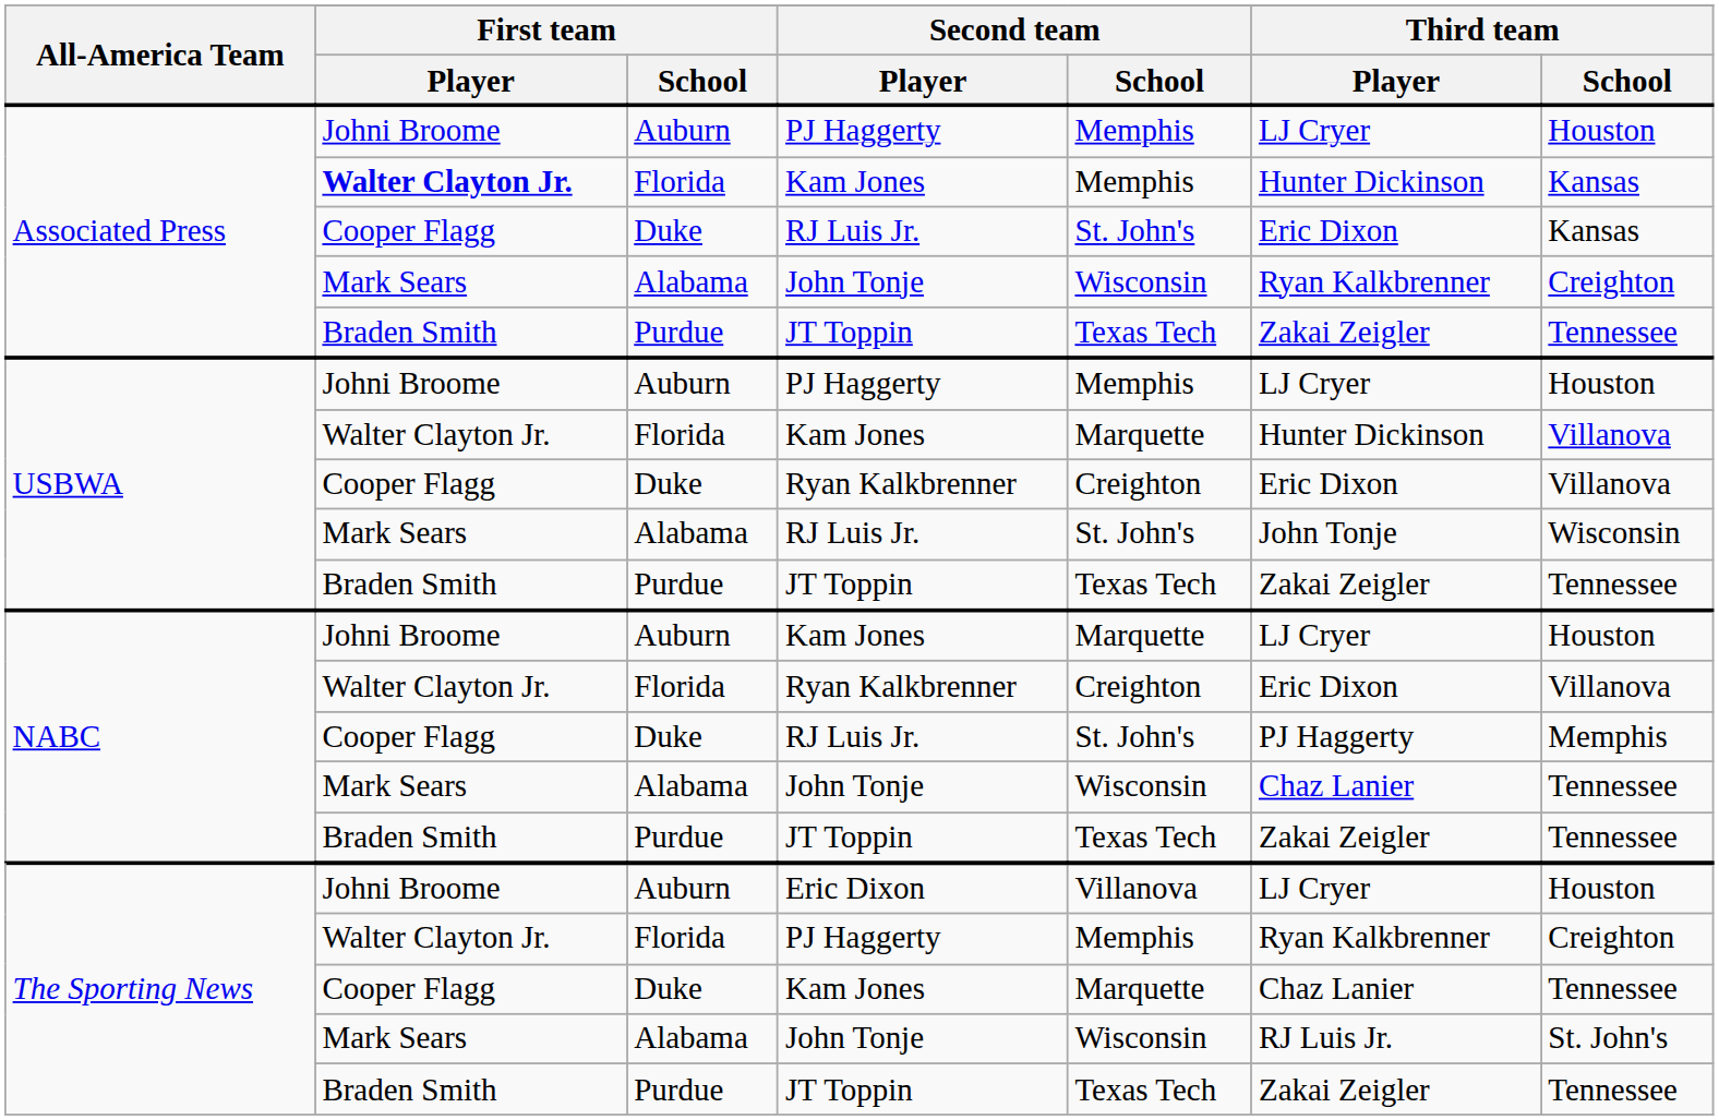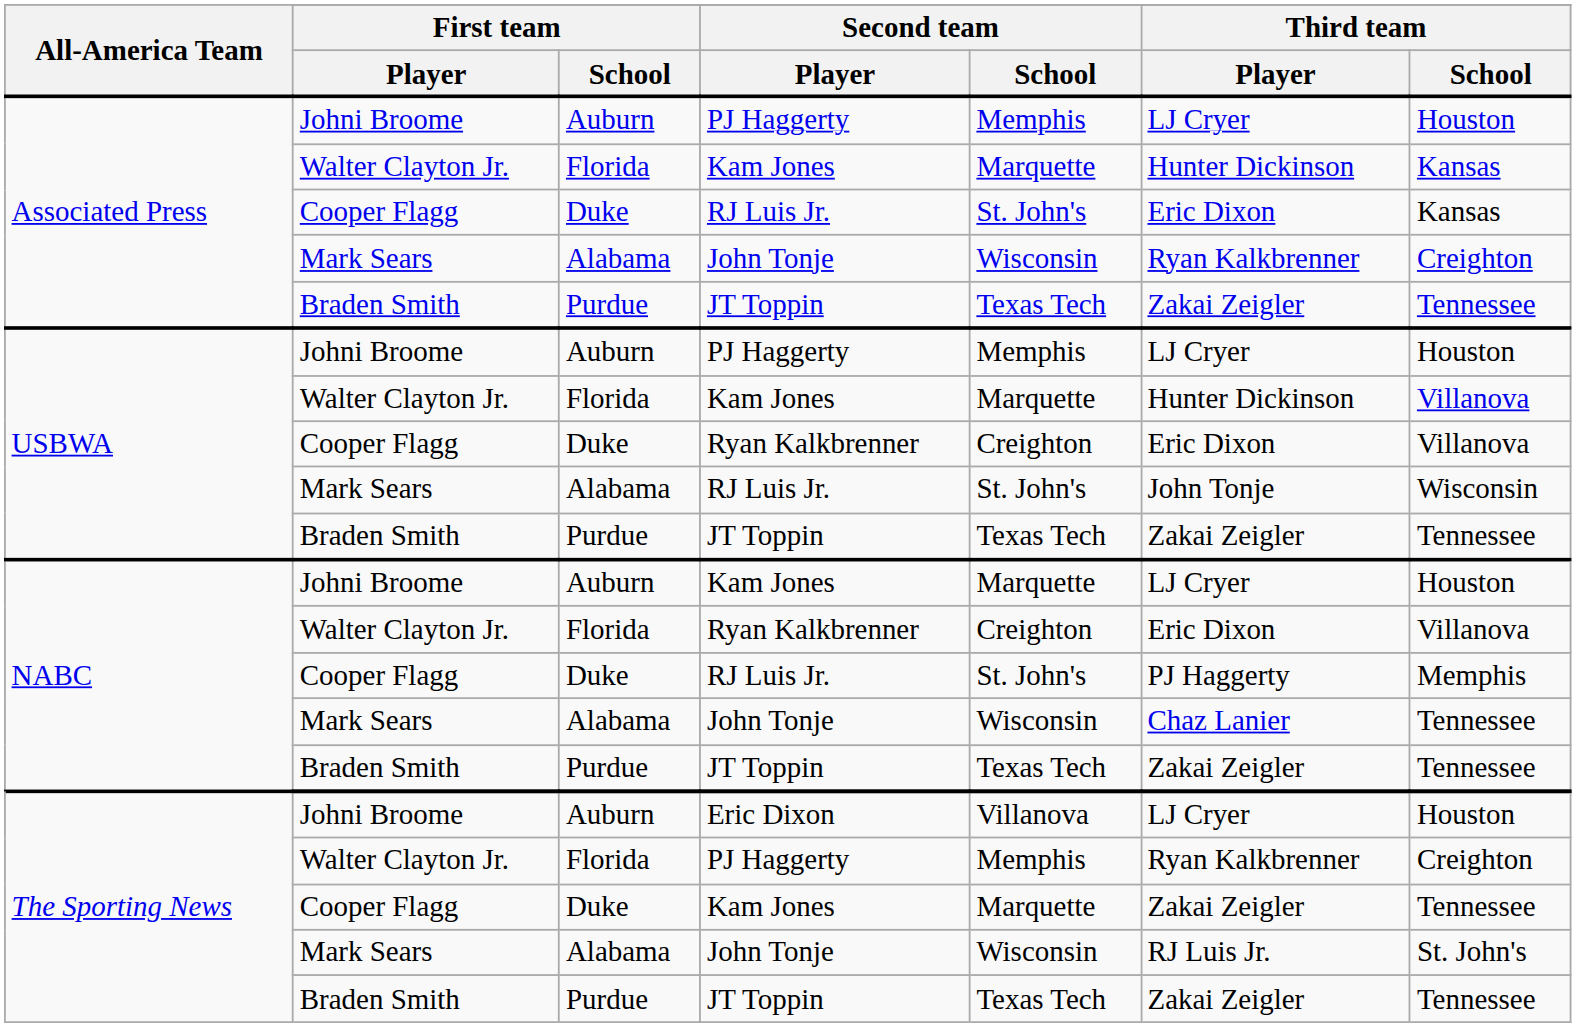Associated Press / Kam Jones | First team / Player: bold -> normal
Associated Press / Kam Jones | Second team / School: Memphis -> Marquette
The Sporting News / Kam Jones | Third team / Player: Chaz Lanier -> Zakai Zeigler
